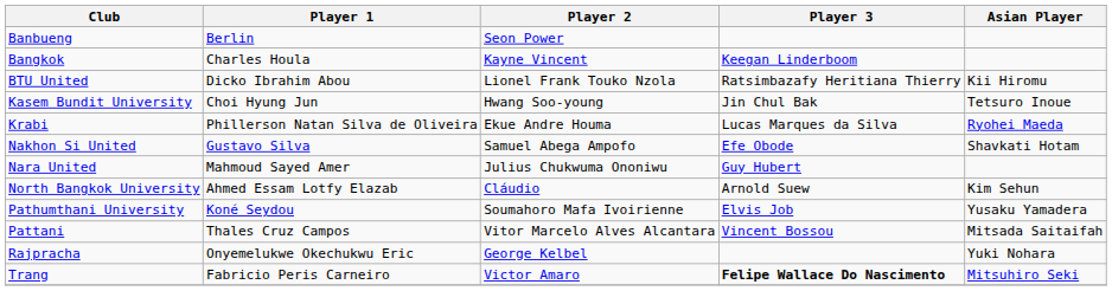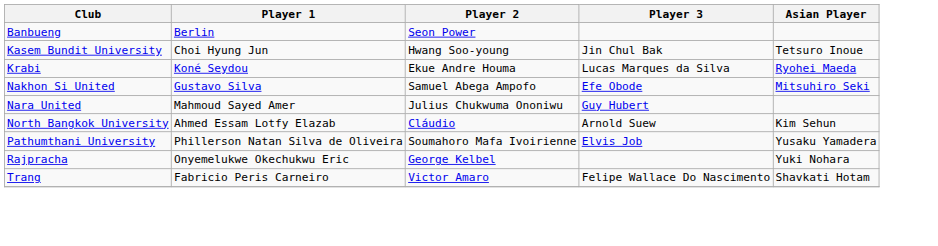- row: Bangkok | Charles Houla | Kayne Vincent | Keegan Linderboom
- row: BTU United | Dicko Ibrahim Abou | Lionel Frank Touko Nzola | Ratsimbazafy Heritiana Thierry | Kii Hiromu
Krabi | Player 1: Phillerson Natan Silva de Oliveira -> Koné Seydou
Nakhon Si United | Asian Player: Shavkati Hotam -> Mitsuhiro Seki
Pathumthani University | Player 1: Koné Seydou -> Phillerson Natan Silva de Oliveira
- row: Pattani | Thales Cruz Campos | Vitor Marcelo Alves Alcantara | Vincent Bossou | Mitsada Saitaifah
Trang | Player 3: bold -> normal
Trang | Asian Player: Mitsuhiro Seki -> Shavkati Hotam
